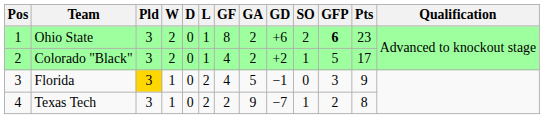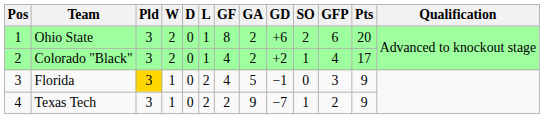Ohio State | GFP: bold -> normal
Ohio State | Pts: 23 -> 20
Colorado "Black" | GFP: 5 -> 4
Texas Tech | Pts: 8 -> 9
